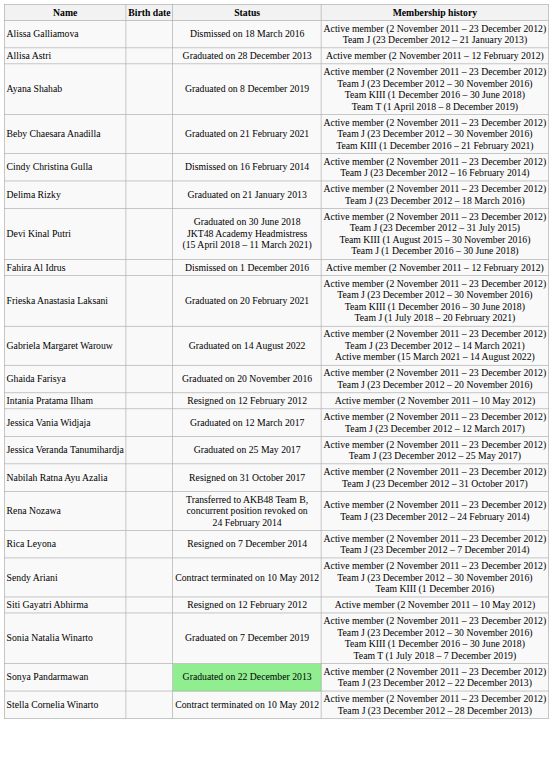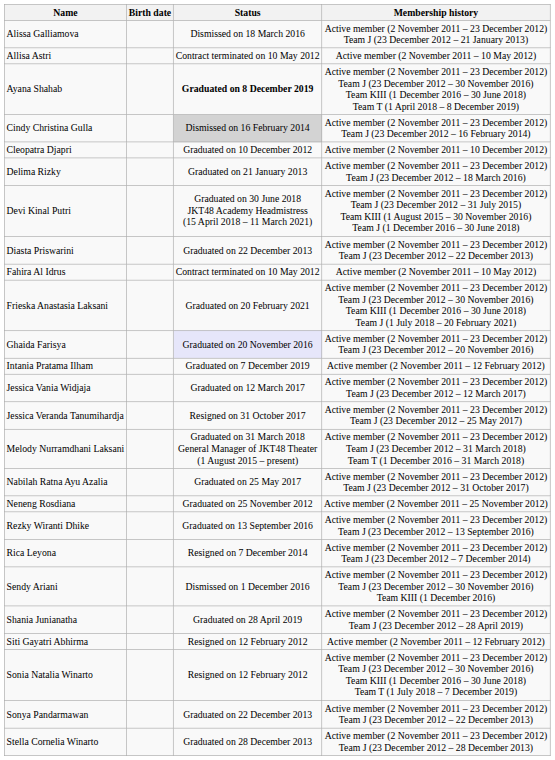Allisa Astri | Status: Graduated on 28 December 2013 -> Contract terminated on 10 May 2012
Allisa Astri | Membership history: Active member (2 November 2011 – 12 February 2012) -> Active member (2 November 2011 – 10 May 2012)
Ayana Shahab | Status: normal -> bold
- row: Beby Chaesara Anadilla | Graduated on 21 February 2021 | Active member (2 November 2011 – 23 December 2012) Team J (23 December 2012 – 30 November 2016) Team KIII (1 December 2016 – 21 February 2021)
Cindy Christina Gulla | Status: no background -> lightgrey background
+ row: Cleopatra Djapri | Graduated on 10 December 2012 | Active member (2 November 2011 – 10 December 2012)
+ row: Diasta Priswarini | Graduated on 22 December 2013 | Active member (2 November 2011 – 23 December 2012) Team J (23 December 2012 – 22 December 2013)
Fahira Al Idrus | Status: Dismissed on 1 December 2016 -> Contract terminated on 10 May 2012
Fahira Al Idrus | Membership history: Active member (2 November 2011 – 12 February 2012) -> Active member (2 November 2011 – 10 May 2012)
- row: Gabriela Margaret Warouw | Graduated on 14 August 2022 | Active member (2 November 2011 – 23 December 2012) Team J (23 December 2012 – 14 March 2021) Active member (15 March 2021 – 14 August 2022)
Ghaida Farisya | Status: no background -> lavender background
Intania Pratama Ilham | Status: Resigned on 12 February 2012 -> Graduated on 7 December 2019
Intania Pratama Ilham | Membership history: Active member (2 November 2011 – 10 May 2012) -> Active member (2 November 2011 – 12 February 2012)
Jessica Veranda Tanumihardja | Status: Graduated on 25 May 2017 -> Resigned on 31 October 2017
+ row: Melody Nurramdhani Laksani | Graduated on 31 March 2018 General Manager of JKT48 Theater (1 August 2015 – present) | Active member (2 November 2011 – 23 December 2012) Team J (23 December 2012 – 31 March 2018) Team T (1 December 2016 – 31 March 2018)
Nabilah Ratna Ayu Azalia | Status: Resigned on 31 October 2017 -> Graduated on 25 May 2017
+ row: Neneng Rosdiana | Graduated on 25 November 2012 | Active member (2 November 2011 – 25 November 2012)
- row: Rena Nozawa | Transferred to AKB48 Team B, concurrent position revoked on 24 February 2014 | Active member (2 November 2011 – 23 December 2012) Team J (23 December 2012 – 24 February 2014)
+ row: Rezky Wiranti Dhike | Graduated on 13 September 2016 | Active member (2 November 2011 – 23 December 2012) Team J (23 December 2012 – 13 September 2016)
Sendy Ariani | Status: Contract terminated on 10 May 2012 -> Dismissed on 1 December 2016
+ row: Shania Junianatha | Graduated on 28 April 2019 | Active member (2 November 2011 – 23 December 2012) Team J (23 December 2012 – 28 April 2019)
Siti Gayatri Abhirma | Membership history: Active member (2 November 2011 – 10 May 2012) -> Active member (2 November 2011 – 12 February 2012)
Sonia Natalia Winarto | Status: Graduated on 7 December 2019 -> Resigned on 12 February 2012
Sonya Pandarmawan | Status: lightgreen background -> no background
Stella Cornelia Winarto | Status: Contract terminated on 10 May 2012 -> Graduated on 28 December 2013
